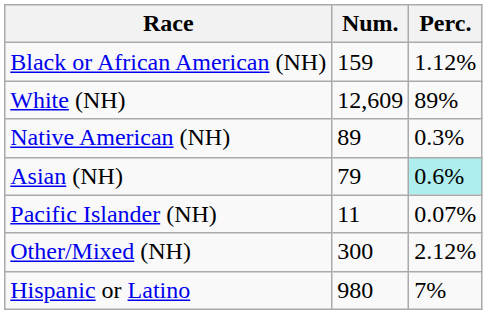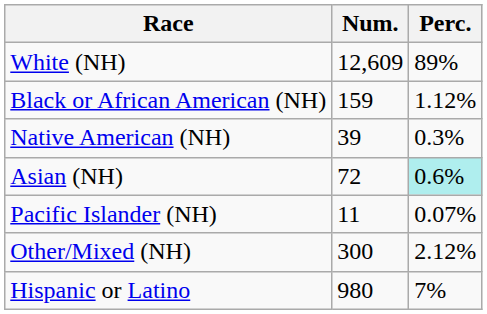rows swapped: White (NH) <-> Black or African American (NH)
Native American (NH) | Num.: 89 -> 39
Asian (NH) | Num.: 79 -> 72
